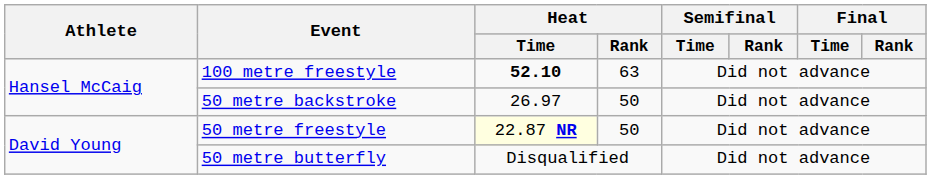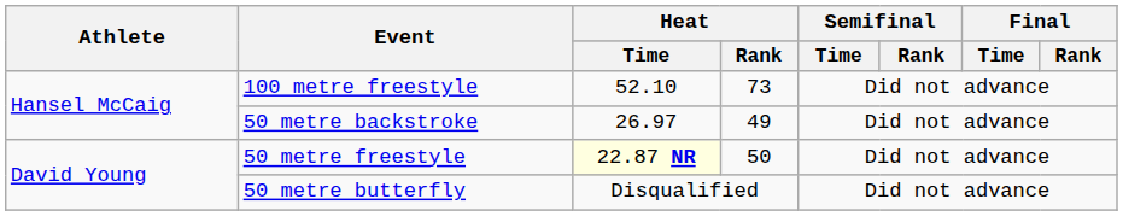100 metre freestyle | Heat / Time: bold -> normal
100 metre freestyle | Heat / Rank: 63 -> 73
50 metre backstroke | Heat / Rank: 50 -> 49
